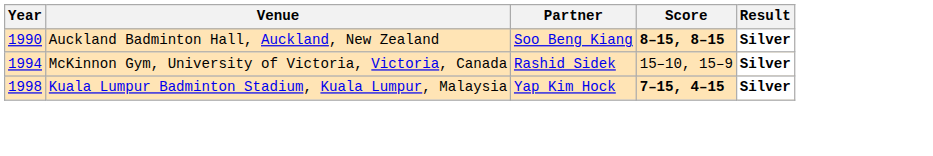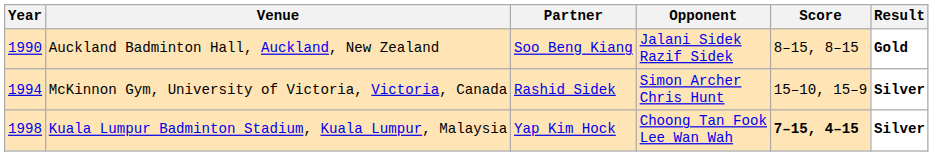+ column: Opponent | Jalani Sidek Razif Sidek | Simon Archer Chris Hunt | Choong Tan Fook Lee Wan Wah
Auckland Badminton Hall, Auckland, New Zealand | Score: bold -> normal
Auckland Badminton Hall, Auckland, New Zealand | Result: Silver -> Gold
